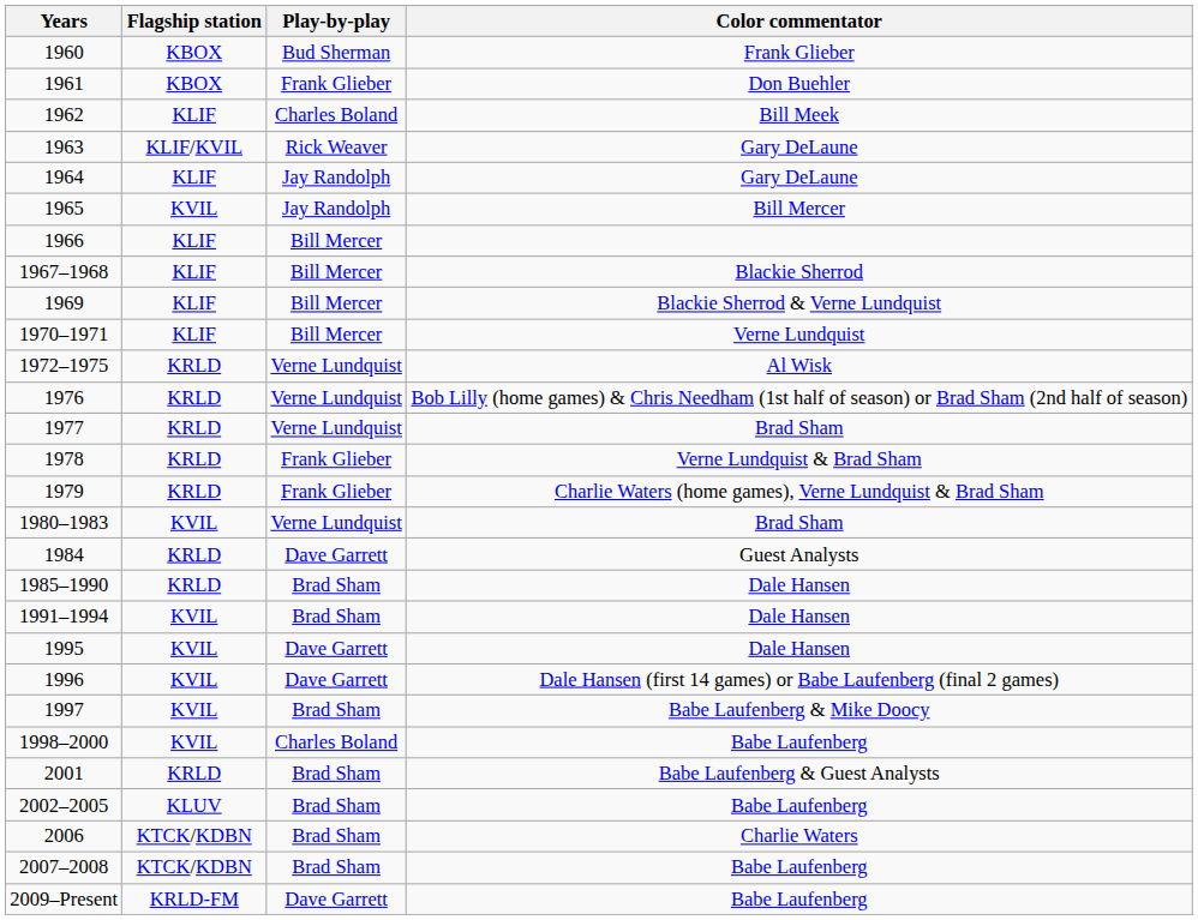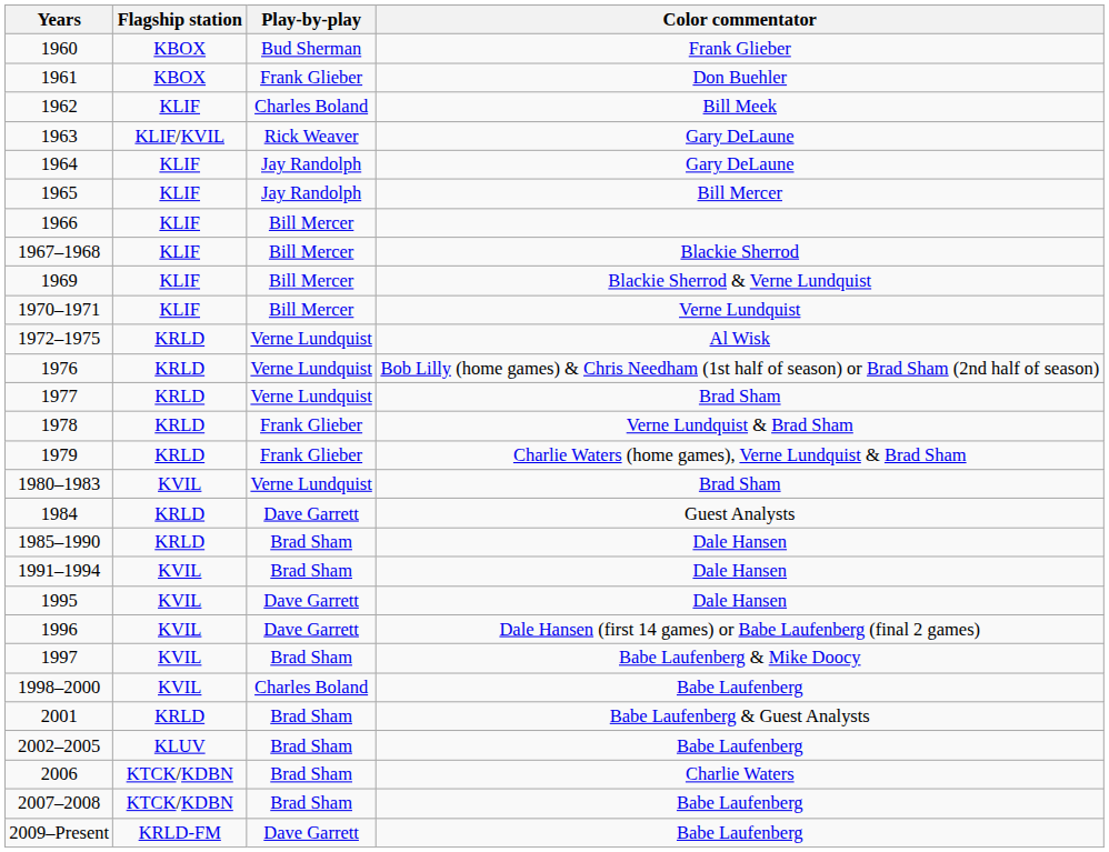1965 | Flagship station: KVIL -> KLIF
